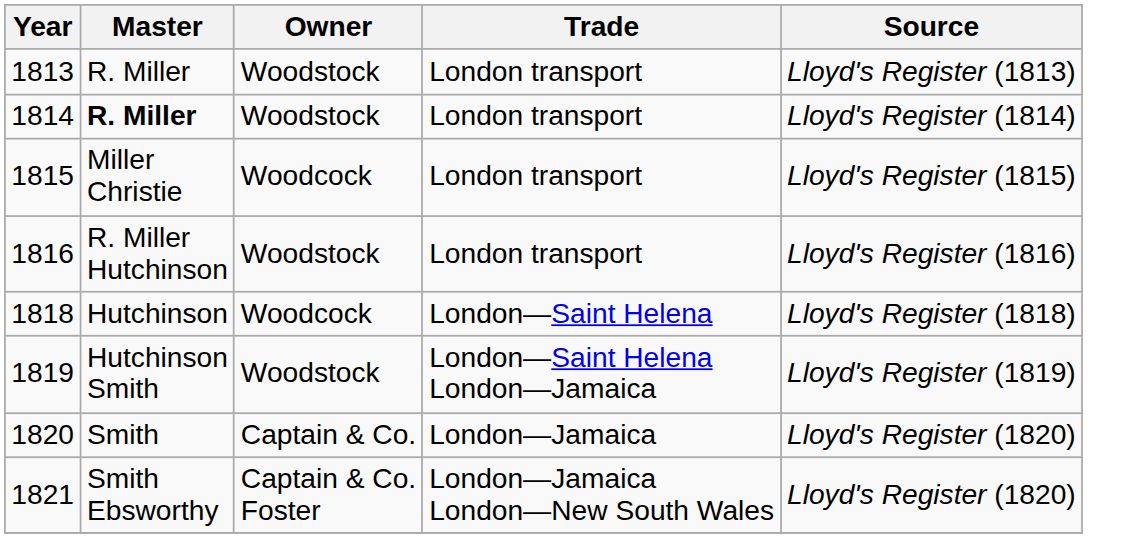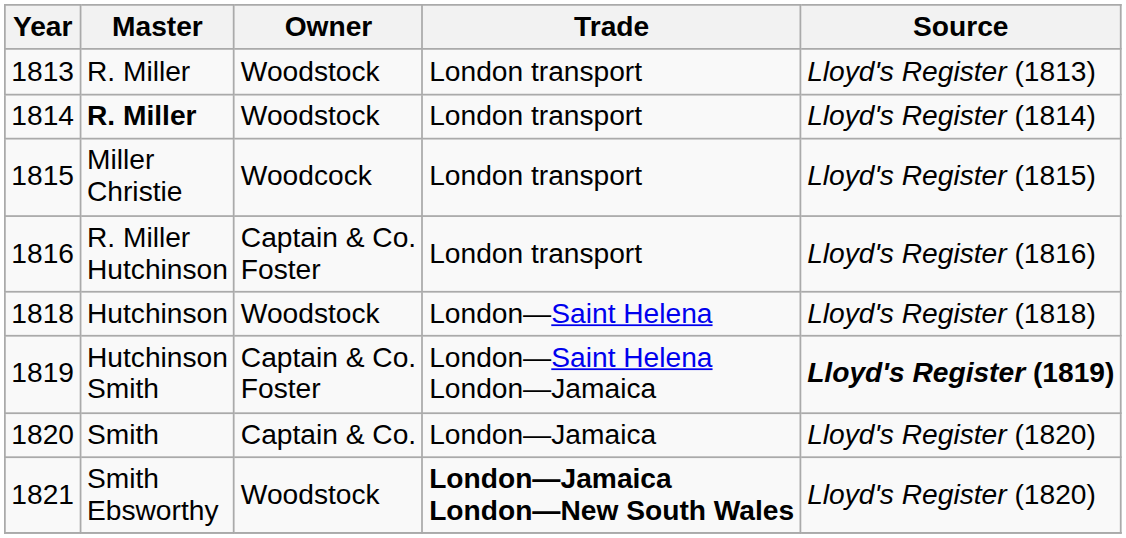1816 | Owner: Woodstock -> Captain & Co. Foster
1818 | Owner: Woodcock -> Woodstock
1819 | Owner: Woodstock -> Captain & Co. Foster
1819 | Source: normal -> bold
1821 | Owner: Captain & Co. Foster -> Woodstock
1821 | Trade: normal -> bold
